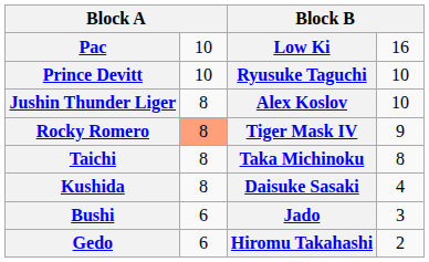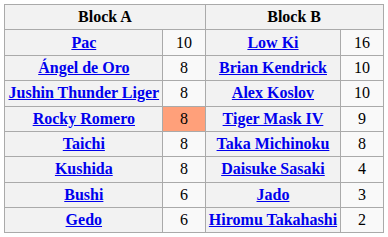- row: Prince Devitt | 10 | Ryusuke Taguchi | 10
+ row: Ángel de Oro | 8 | Brian Kendrick | 10
